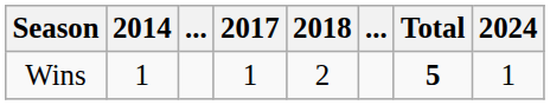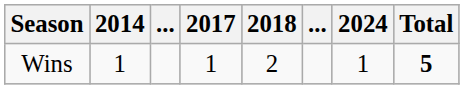columns swapped: 2024 <-> Total
